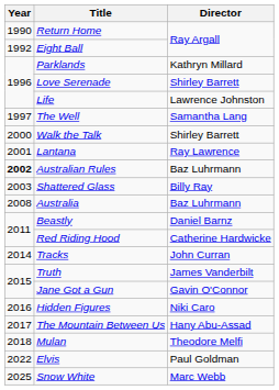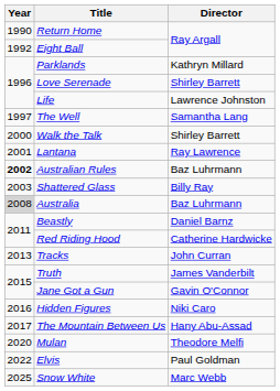Australia | Year: no background -> lightgrey background
Tracks | Year: 2014 -> 2013
Mulan | Year: 2018 -> 2020
